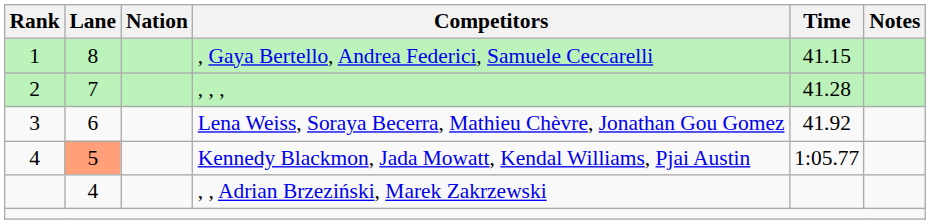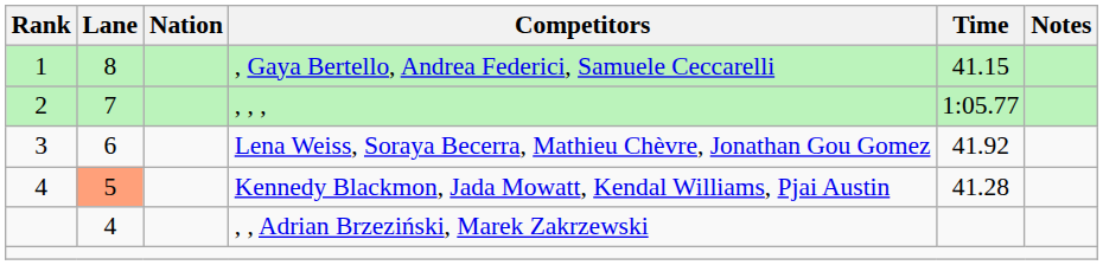, , , | Time: 41.28 -> 1:05.77
Kennedy Blackmon, Jada Mowatt, Kendal Williams, Pjai Austin | Time: 1:05.77 -> 41.28
